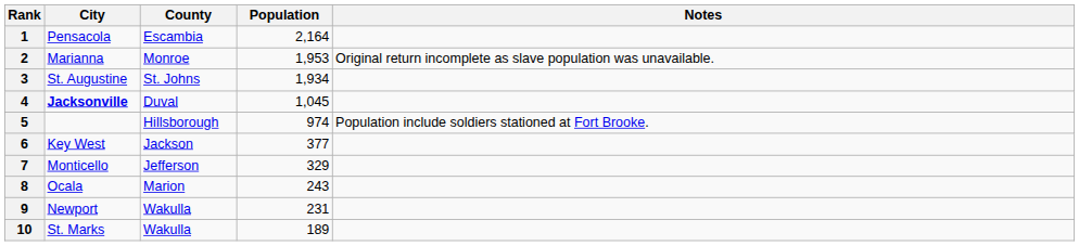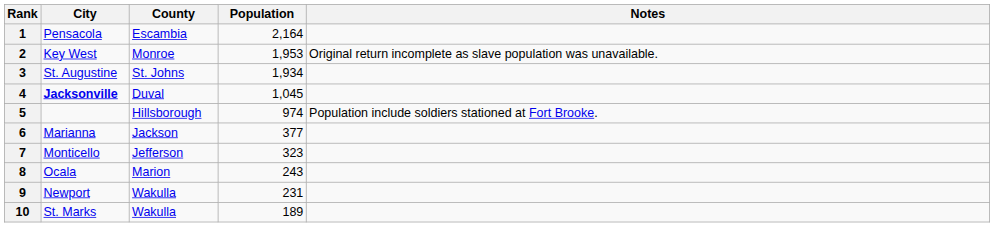2 | City: Marianna -> Key West
6 | City: Key West -> Marianna
7 | Population: 329 -> 323
